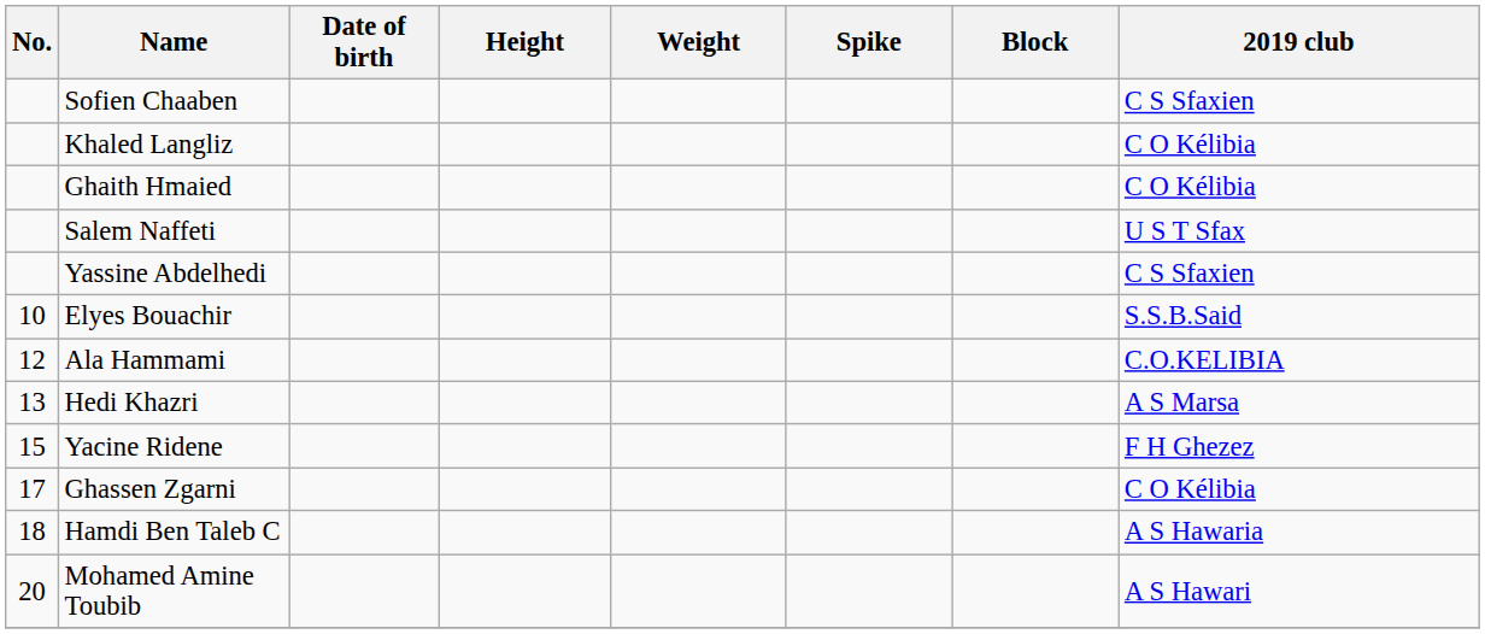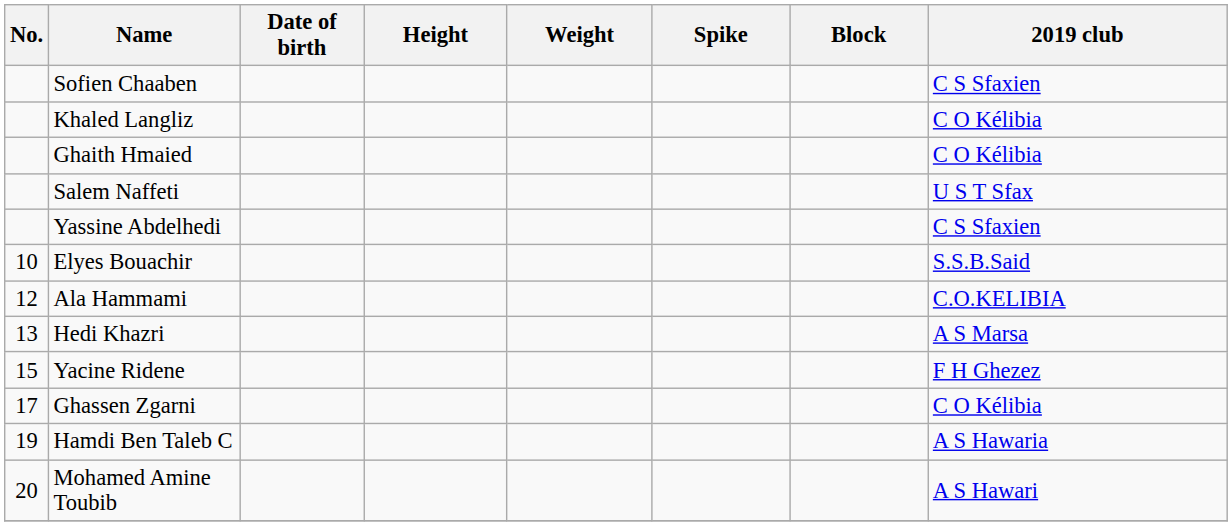Hamdi Ben Taleb C | No.: 18 -> 19
